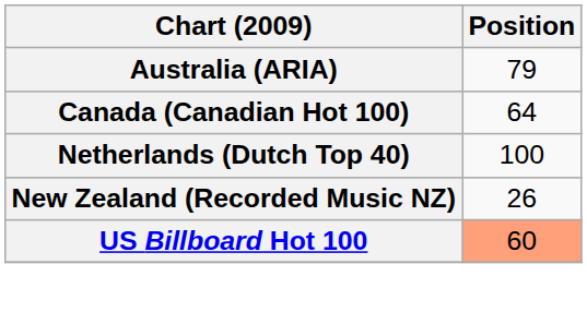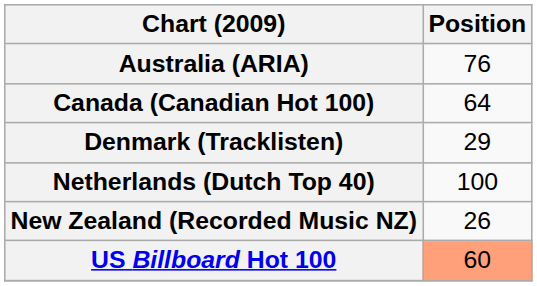Australia (ARIA) | Position: 79 -> 76
+ row: Denmark (Tracklisten) | 29
